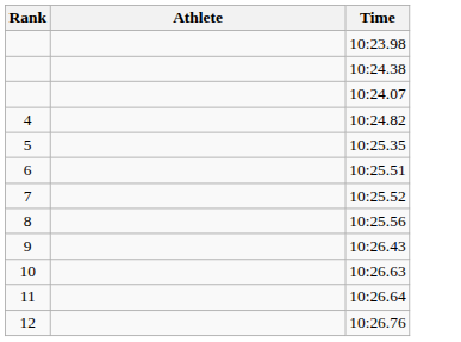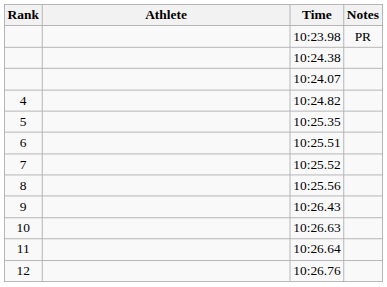+ column: Notes | PR
